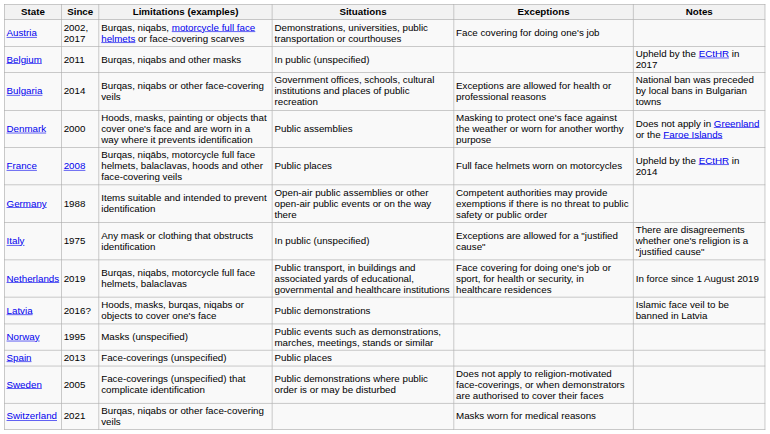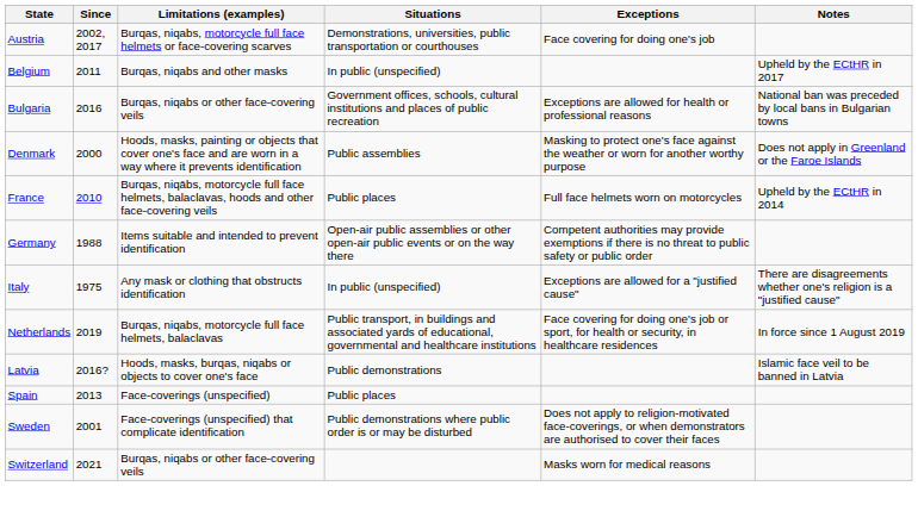Bulgaria | Since: 2014 -> 2016
France | Since: 2008 -> 2010
- row: Norway | 1995 | Masks (unspecified) | Public events such as demonstrations, marches, meetings, stands or similar
Sweden | Since: 2005 -> 2001
